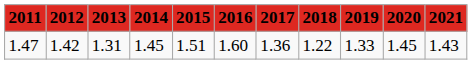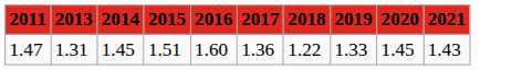- column: 2012 | 1.42
